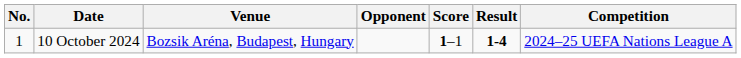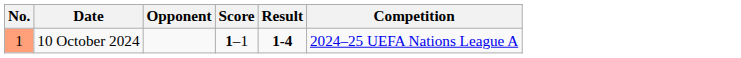- column: Venue | Bozsik Aréna, Budapest, Hungary
10 October 2024 | No.: no background -> lightsalmon background
